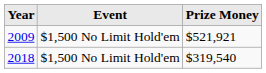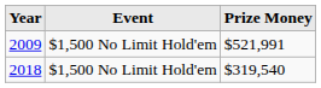2009 | Prize Money: $521,921 -> $521,991
